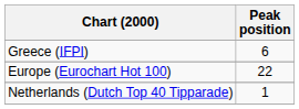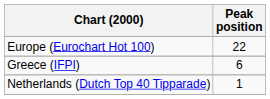rows swapped: Europe (Eurochart Hot 100) <-> Greece (IFPI)
